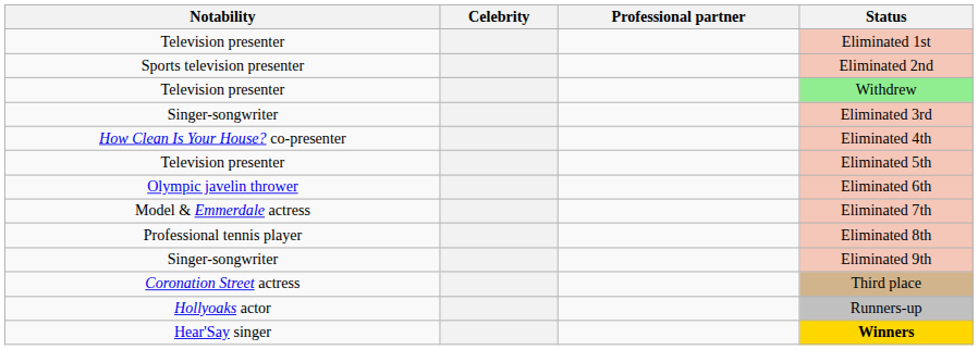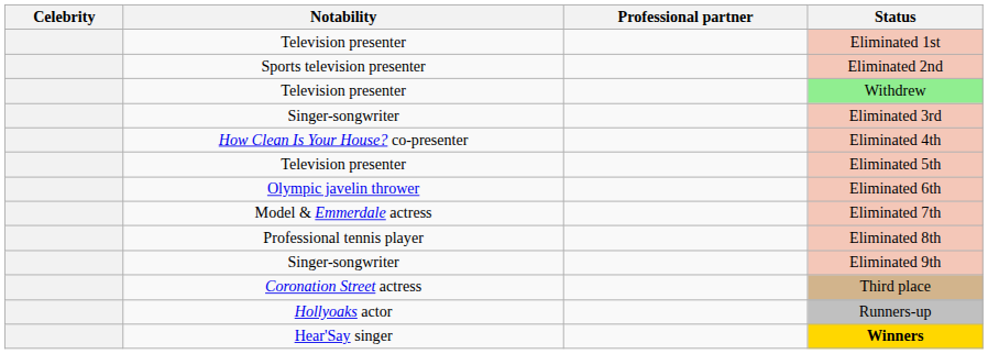columns swapped: Celebrity <-> Notability
